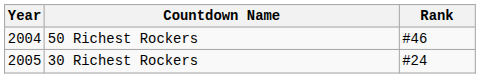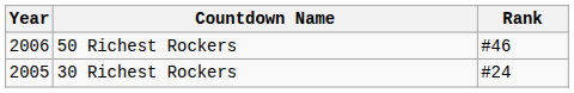50 Richest Rockers | Year: 2004 -> 2006
